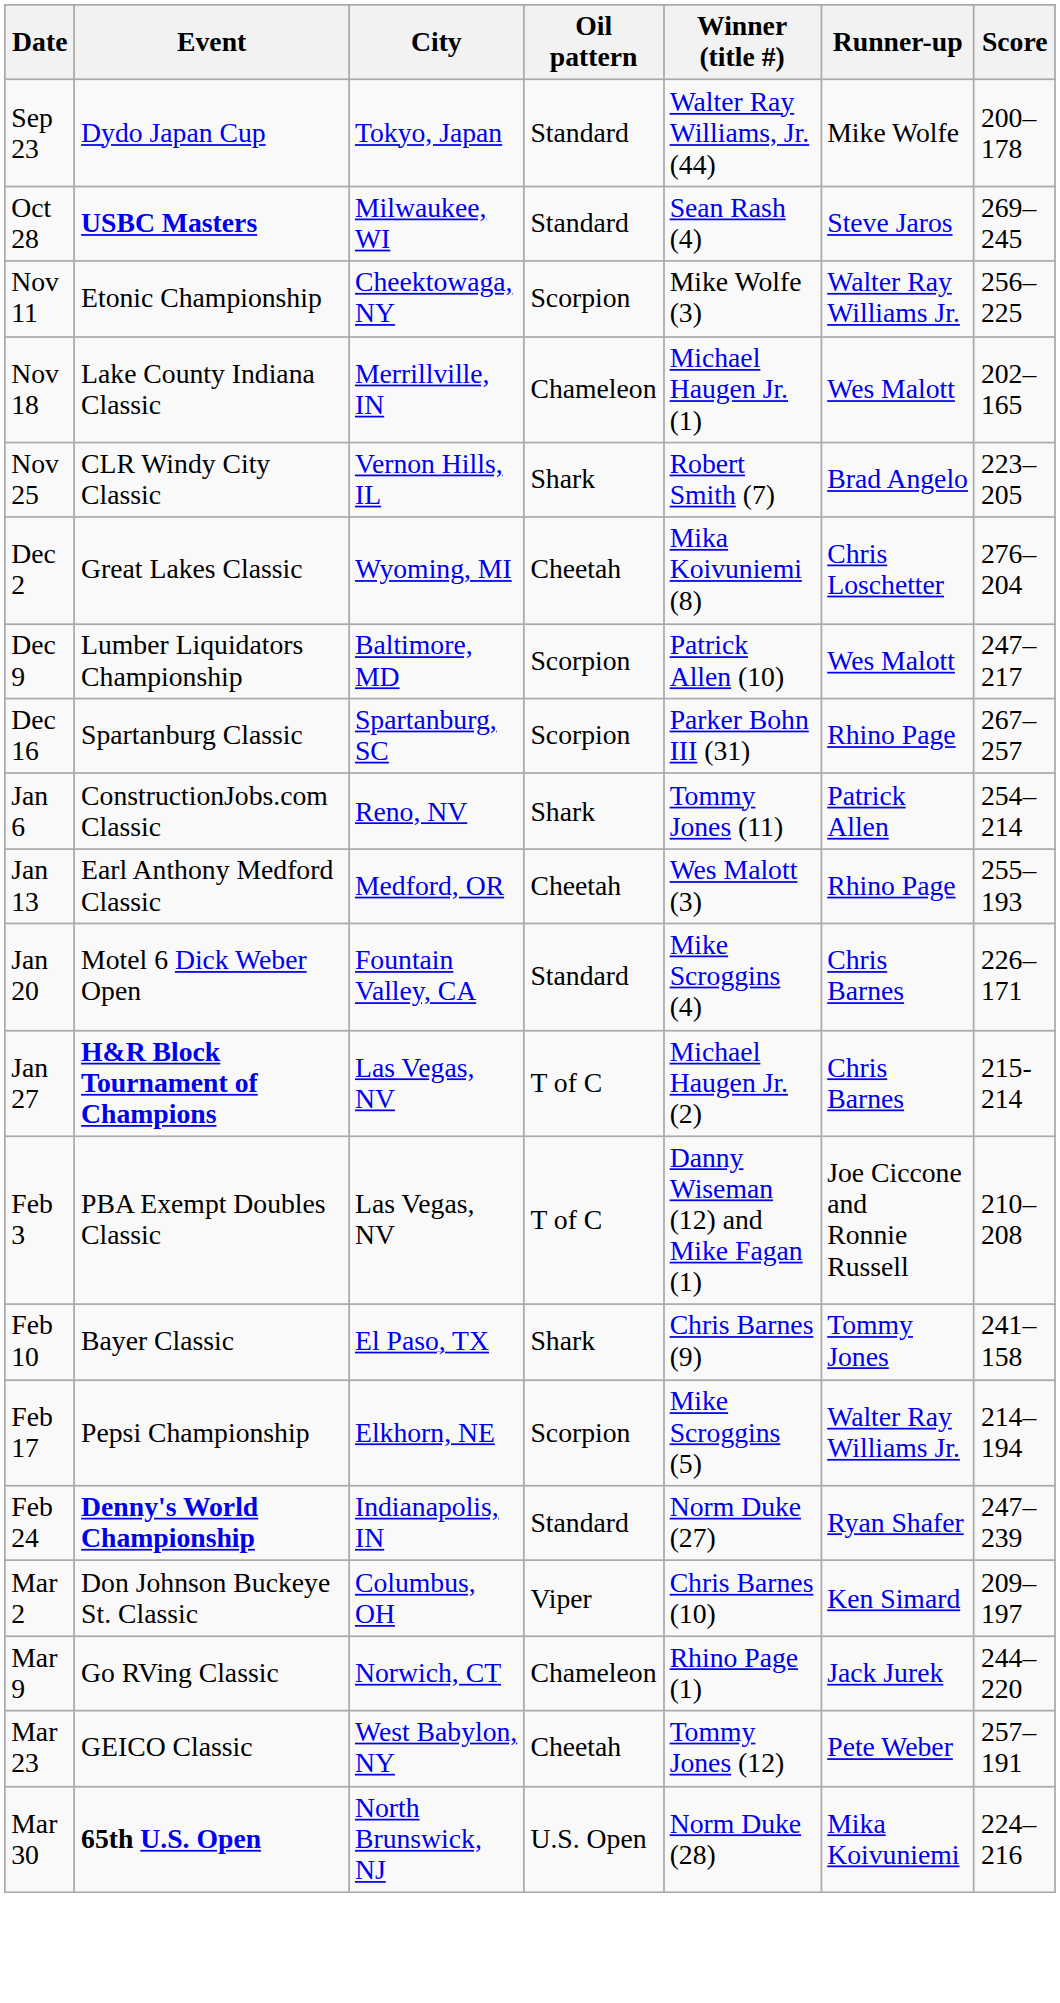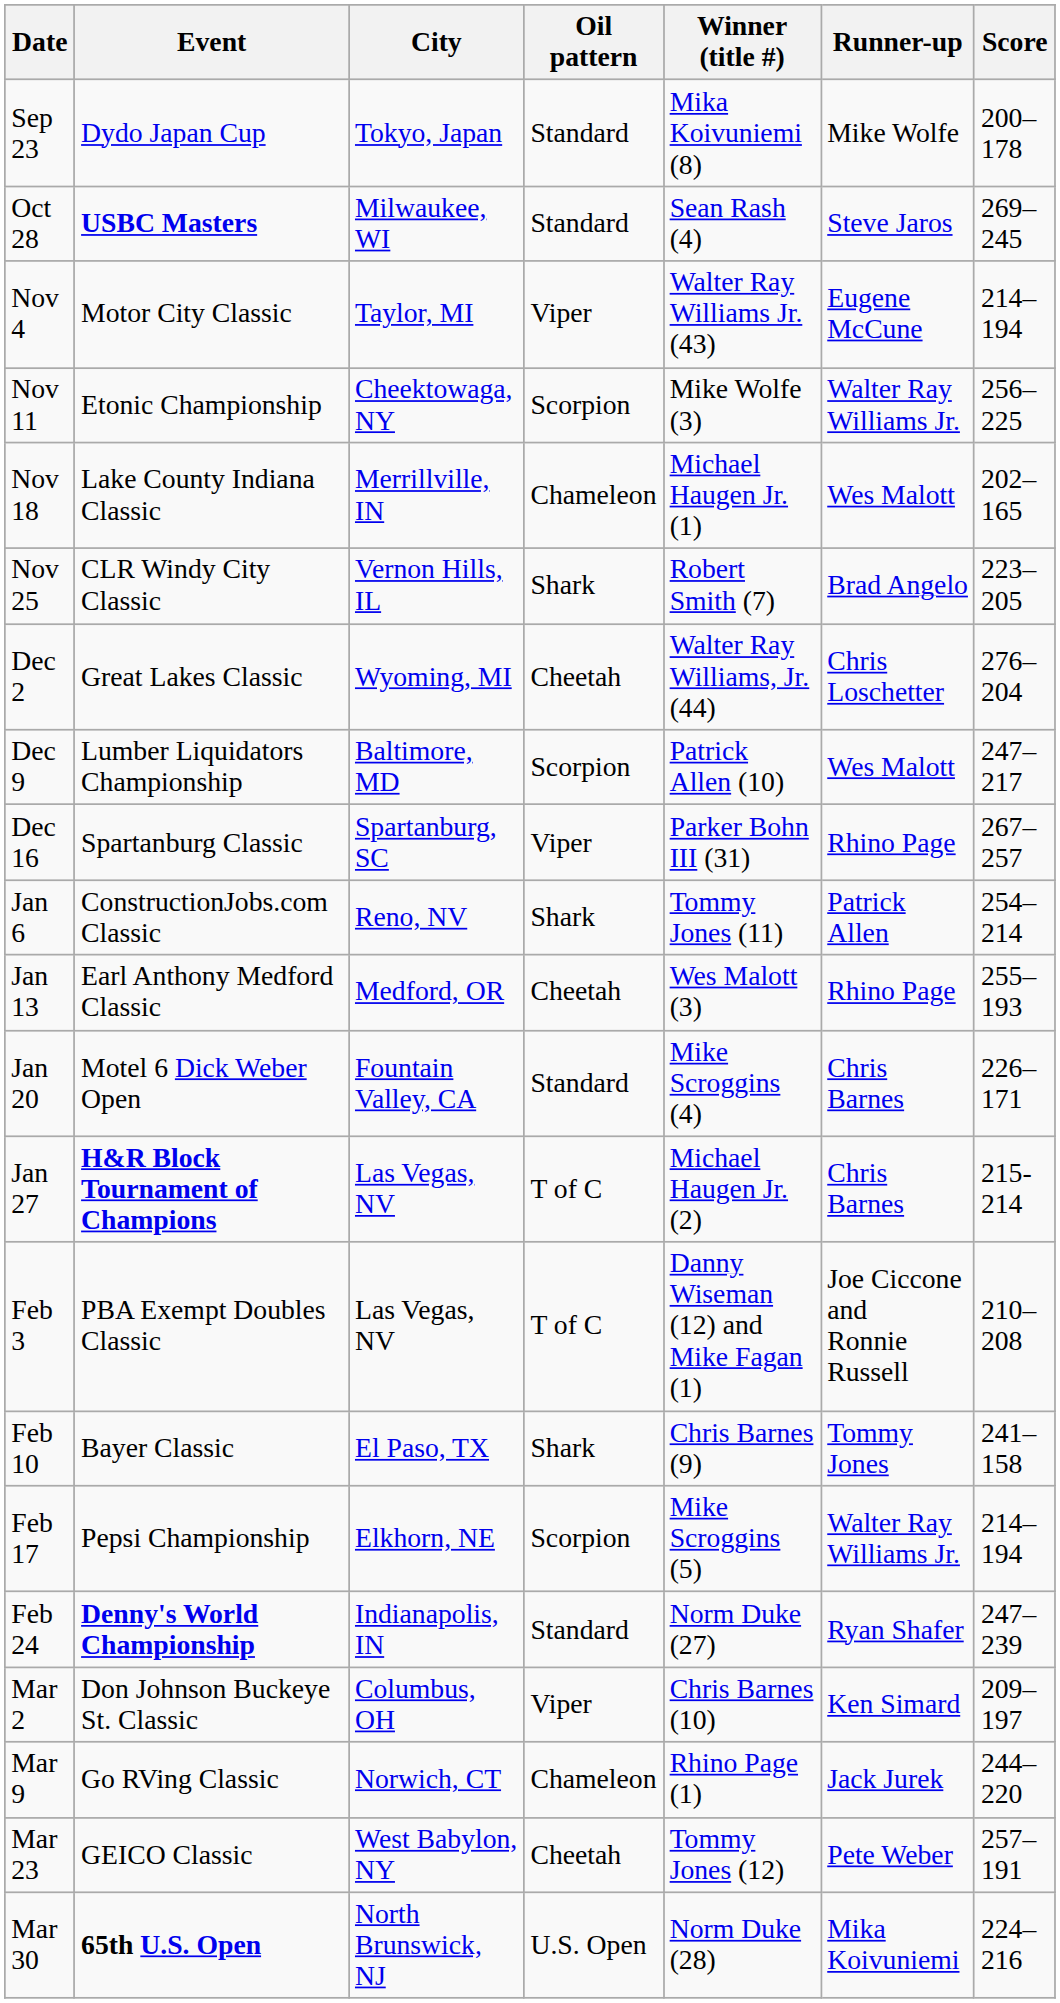Sep 23 | Winner (title #): Walter Ray Williams, Jr. (44) -> Mika Koivuniemi (8)
+ row: Nov 4 | Motor City Classic | Taylor, MI | Viper | Walter Ray Williams Jr. (43) | Eugene McCune | 214–194
Dec 2 | Winner (title #): Mika Koivuniemi (8) -> Walter Ray Williams, Jr. (44)
Dec 16 | Oil pattern: Scorpion -> Viper
